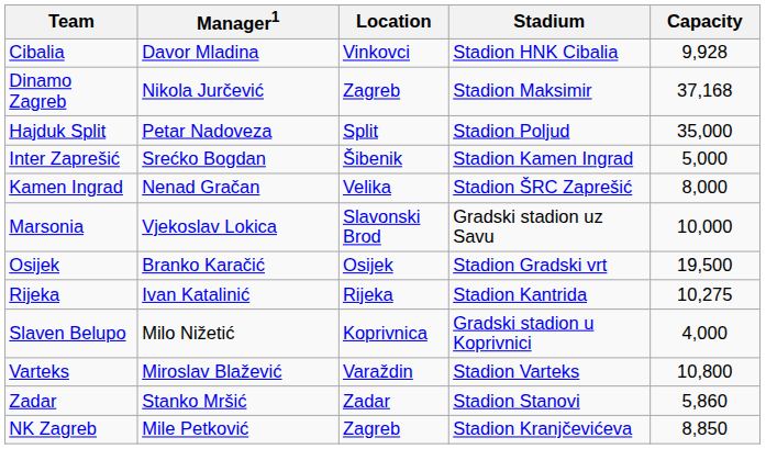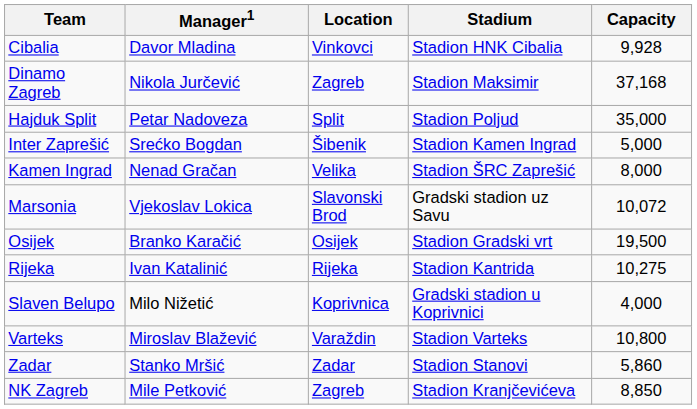Marsonia | Capacity: 10,000 -> 10,072
